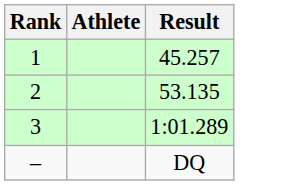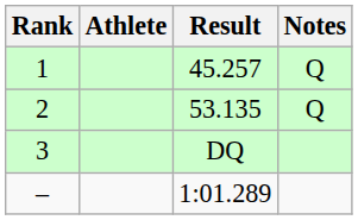+ column: Notes | Q | Q
3 | Result: 1:01.289 -> DQ
– | Result: DQ -> 1:01.289
